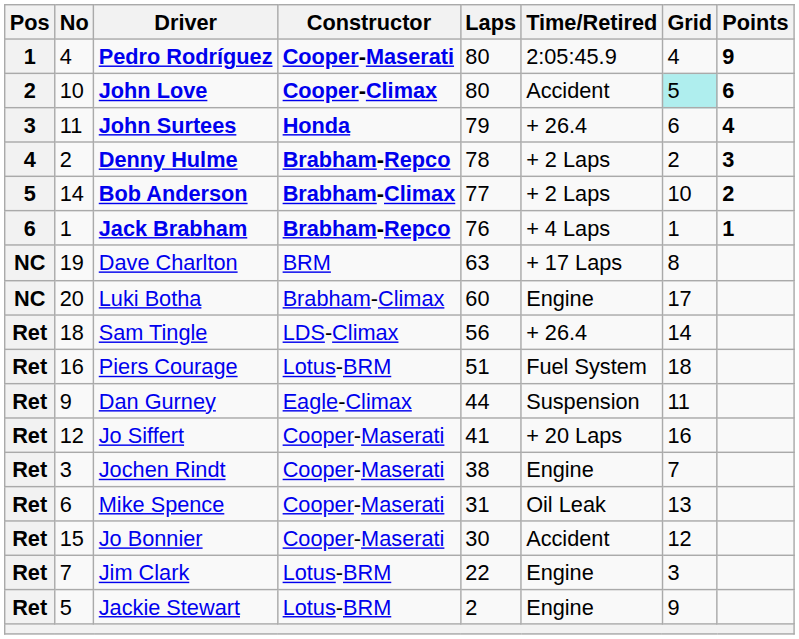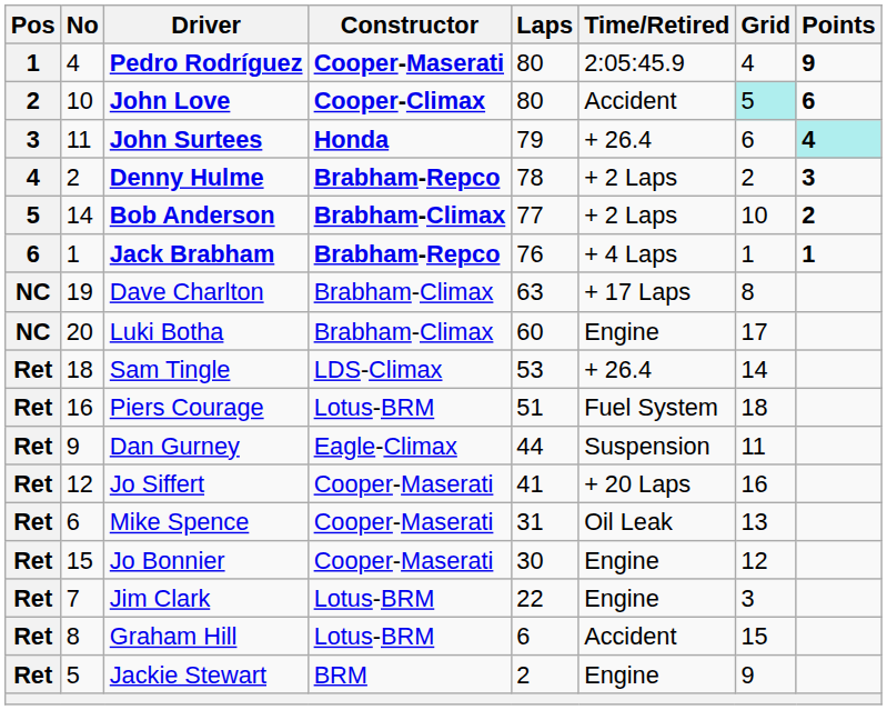John Surtees | Points: no background -> paleturquoise background
Dave Charlton | Constructor: BRM -> Brabham-Climax
Sam Tingle | Laps: 56 -> 53
- row: Ret | 3 | Jochen Rindt | Cooper-Maserati | 38 | Engine | 7
Jo Bonnier | Time/Retired: Accident -> Engine
+ row: Ret | 8 | Graham Hill | Lotus-BRM | 6 | Accident | 15
Jackie Stewart | Constructor: Lotus-BRM -> BRM
